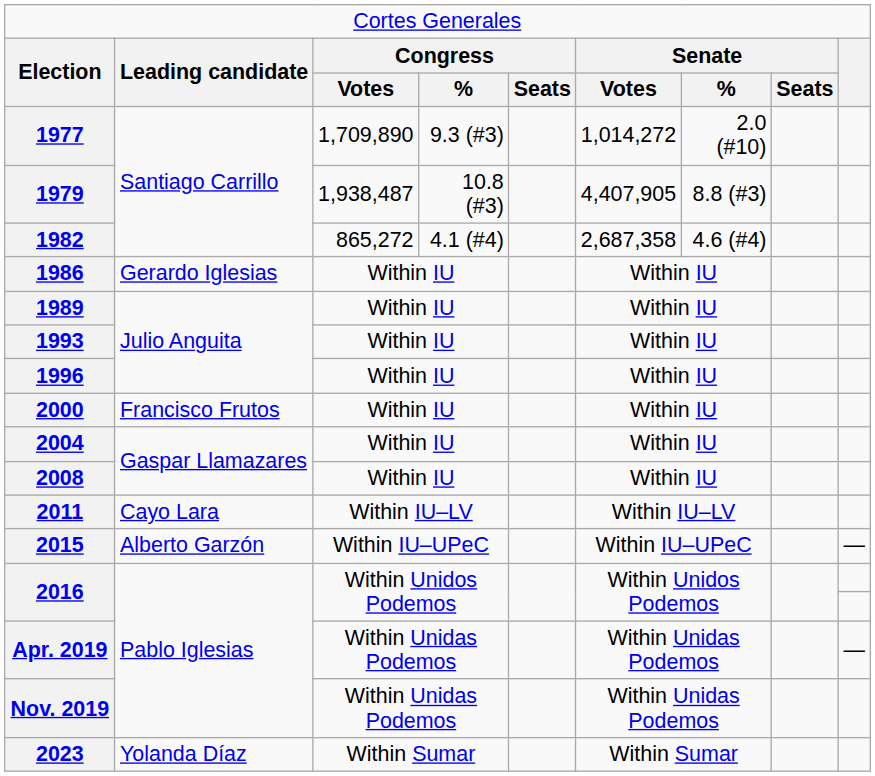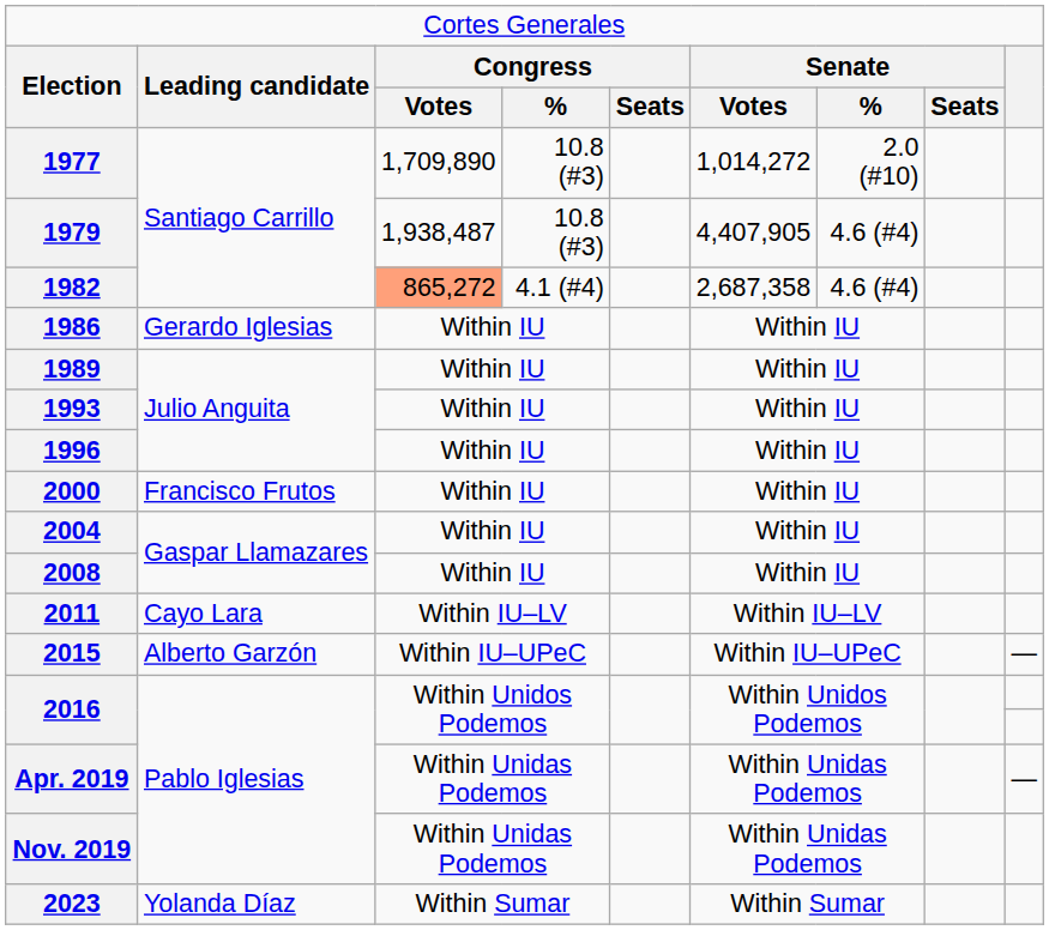1977 | column 4: 9.3 (#3) -> 10.8 (#3)
1979 | column 7: 8.8 (#3) -> 4.6 (#4)
1982 | column 3: no background -> lightsalmon background
